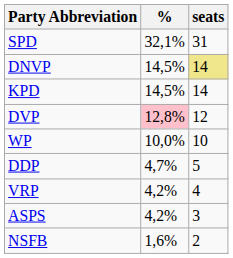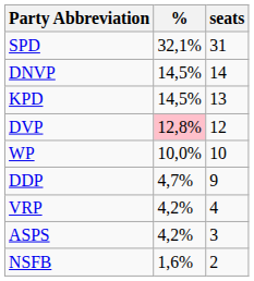DNVP | seats: khaki background -> no background
KPD | seats: 14 -> 13
DDP | seats: 5 -> 9
